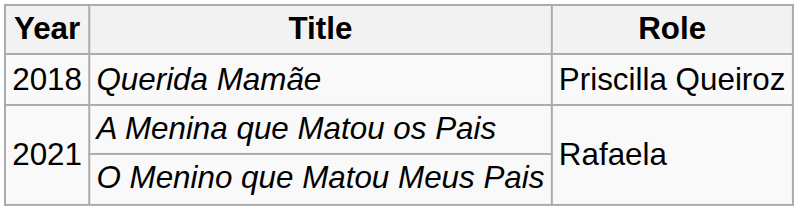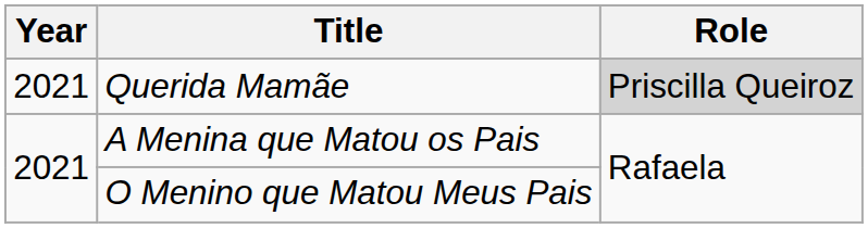Querida Mamãe | Year: 2018 -> 2021
Querida Mamãe | Role: no background -> lightgrey background
